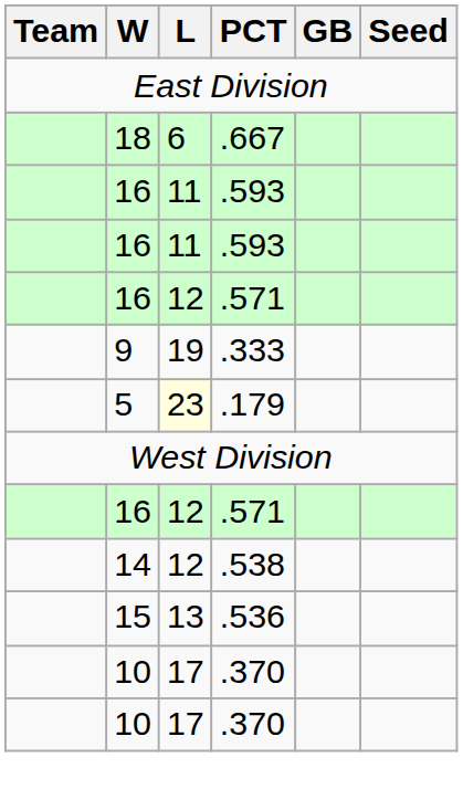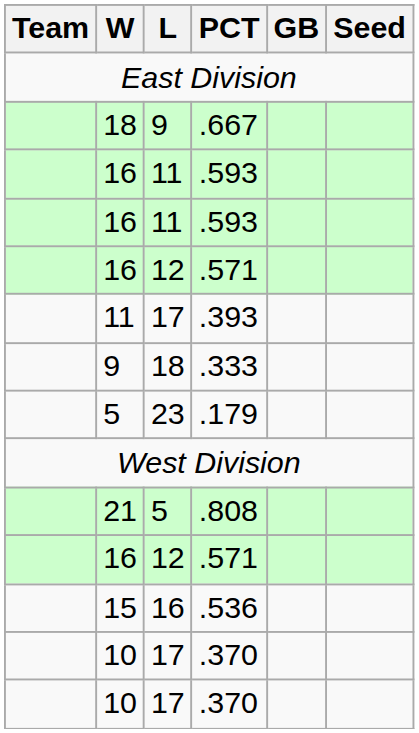.667 | L: 6 -> 9
+ row: 11 | 17 | .393
.333 | L: 19 -> 18
.179 | L: lightyellow background -> no background
+ row: 21 | 5 | .808
- row: 14 | 12 | .538
.536 | L: 13 -> 16
